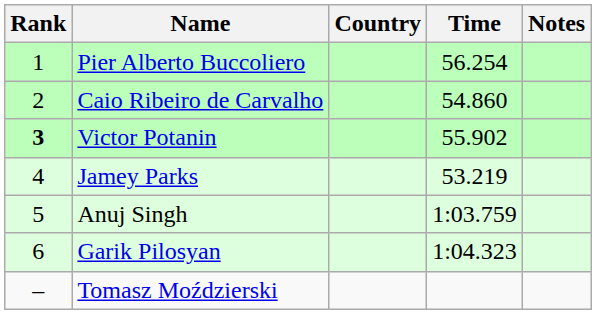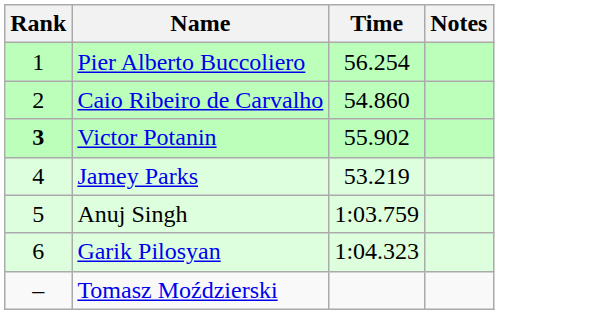- column: Country
